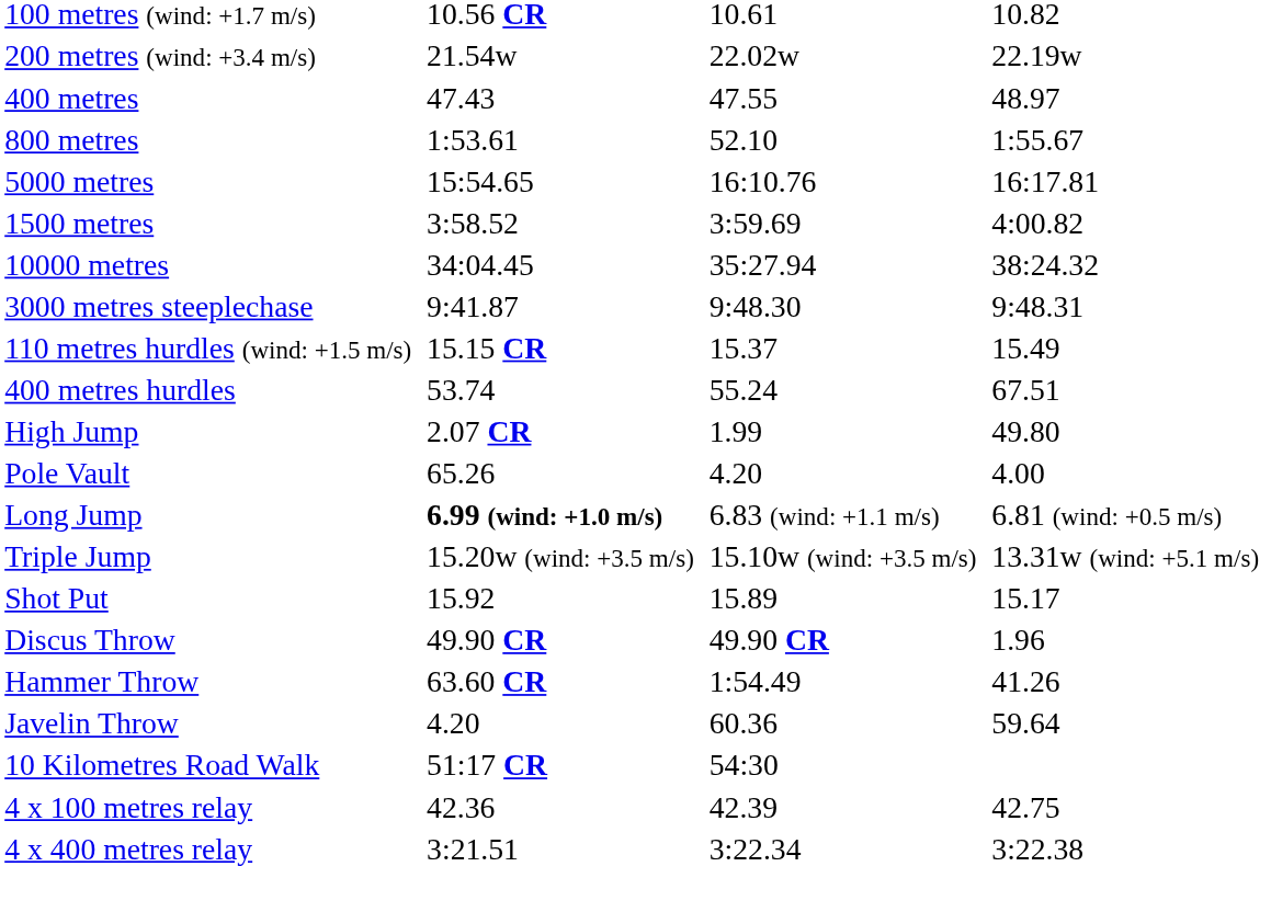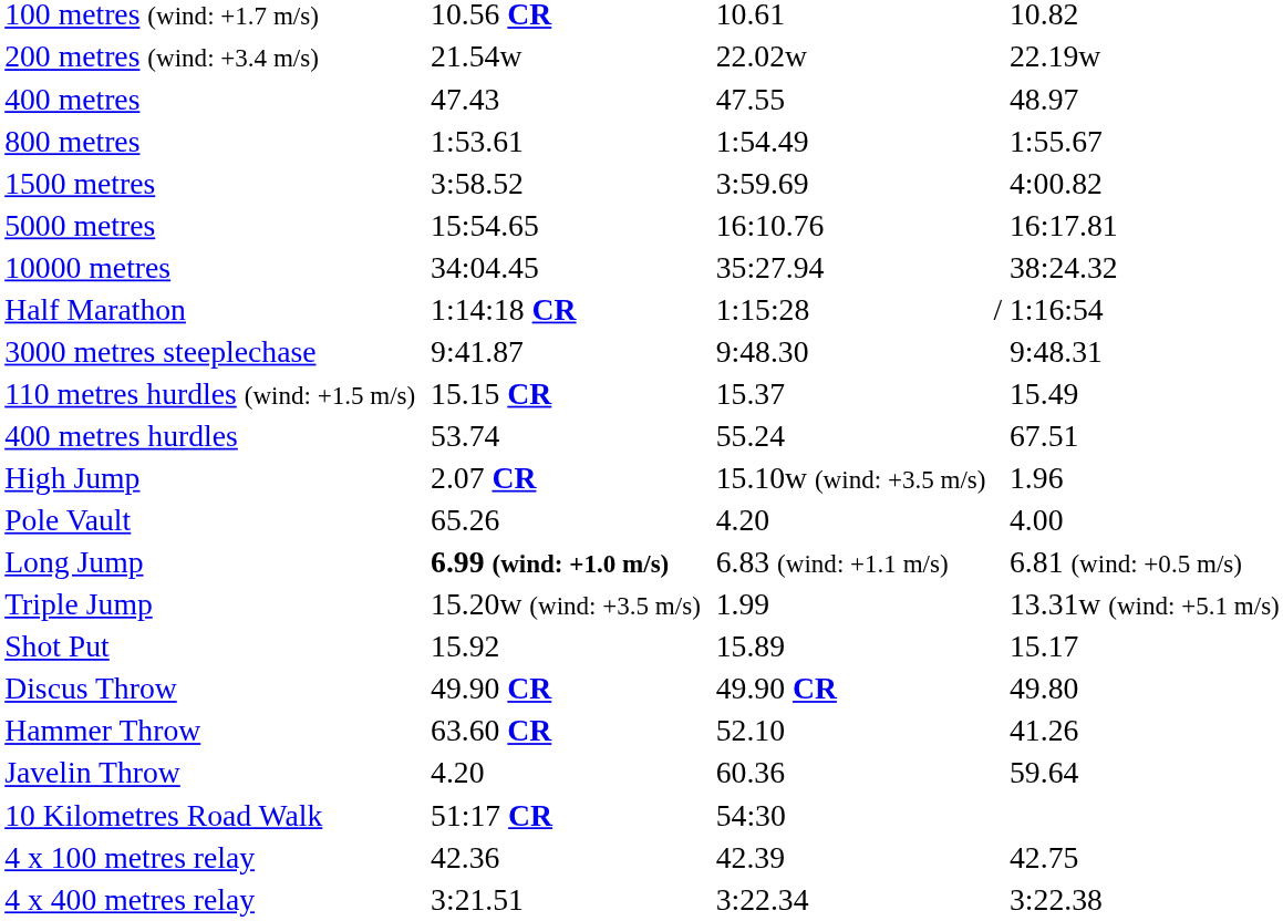800 metres | column 5: 52.10 -> 1:54.49
rows swapped: 1500 metres <-> 5000 metres
+ row: Half Marathon | 1:14:18 CR | 1:15:28 | / | 1:16:54
High Jump | column 5: 1.99 -> 15.10w (wind: +3.5 m/s)
High Jump | column 7: 49.80 -> 1.96
Triple Jump | column 5: 15.10w (wind: +3.5 m/s) -> 1.99
Discus Throw | column 7: 1.96 -> 49.80
Hammer Throw | column 5: 1:54.49 -> 52.10
